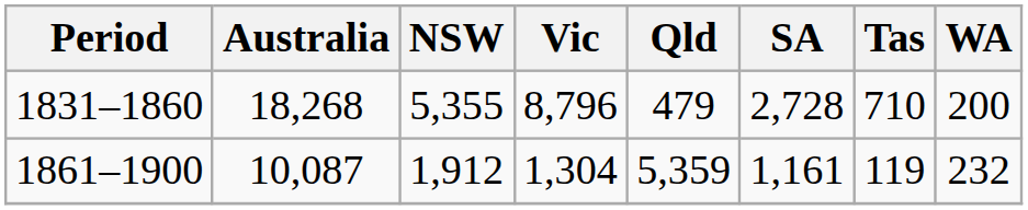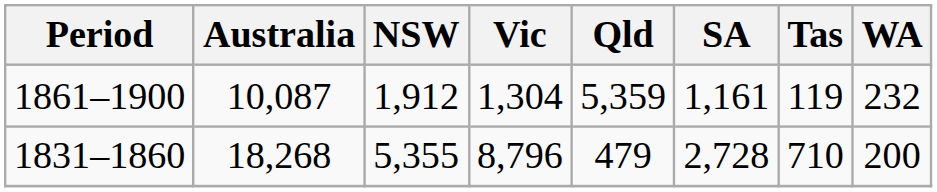rows swapped: 1831–1860 <-> 1861–1900
